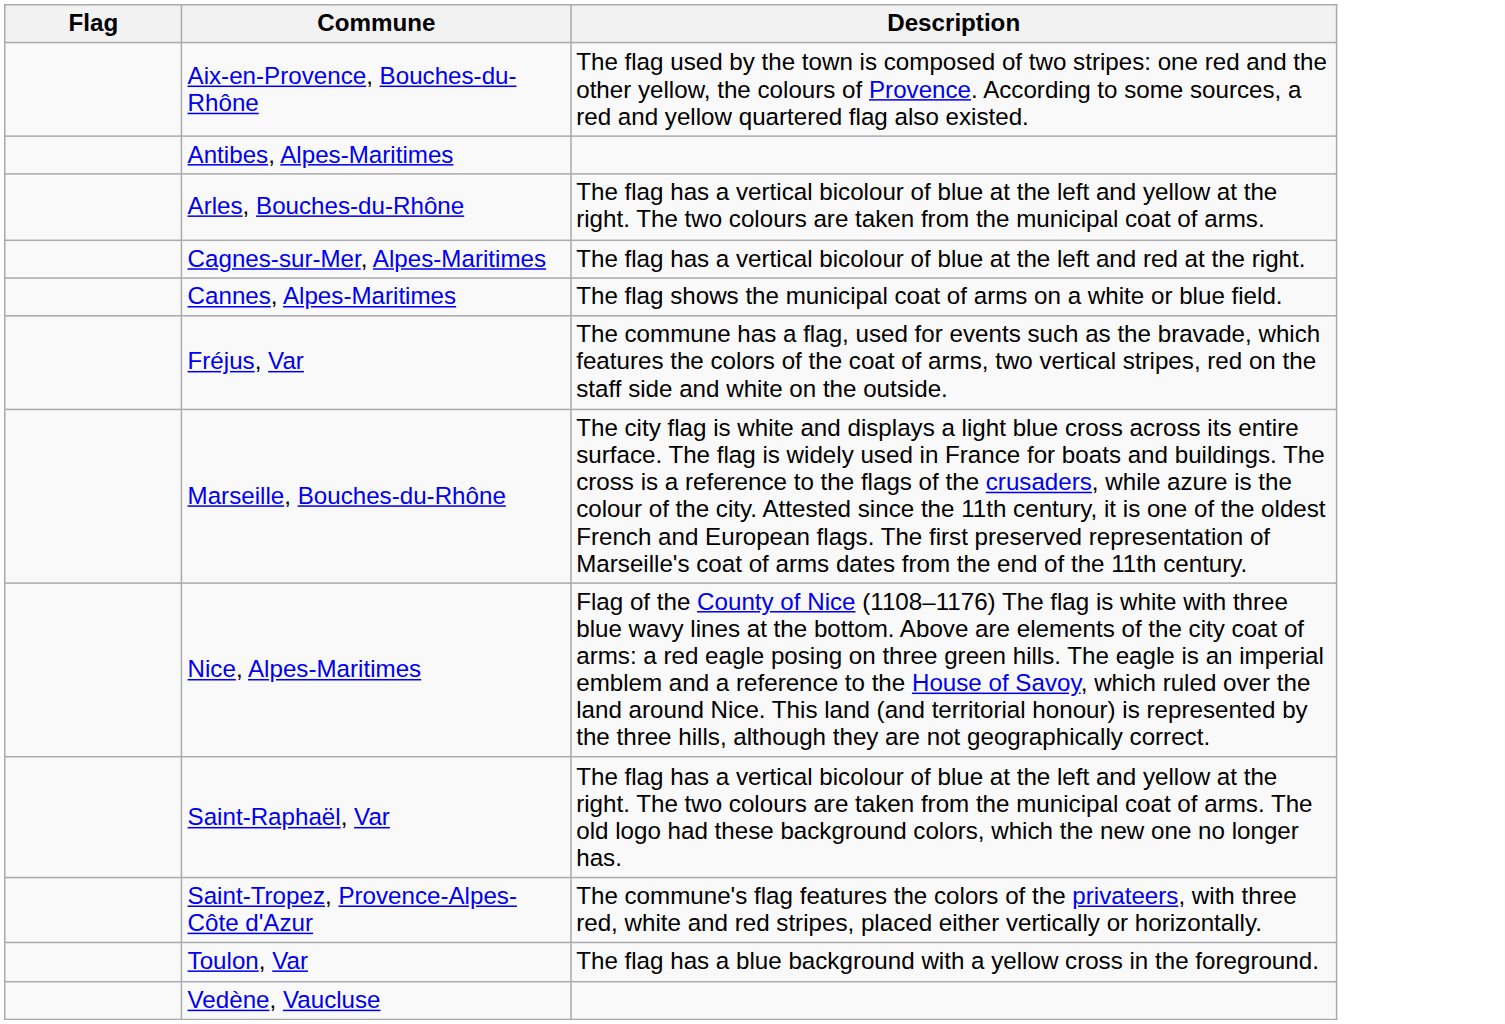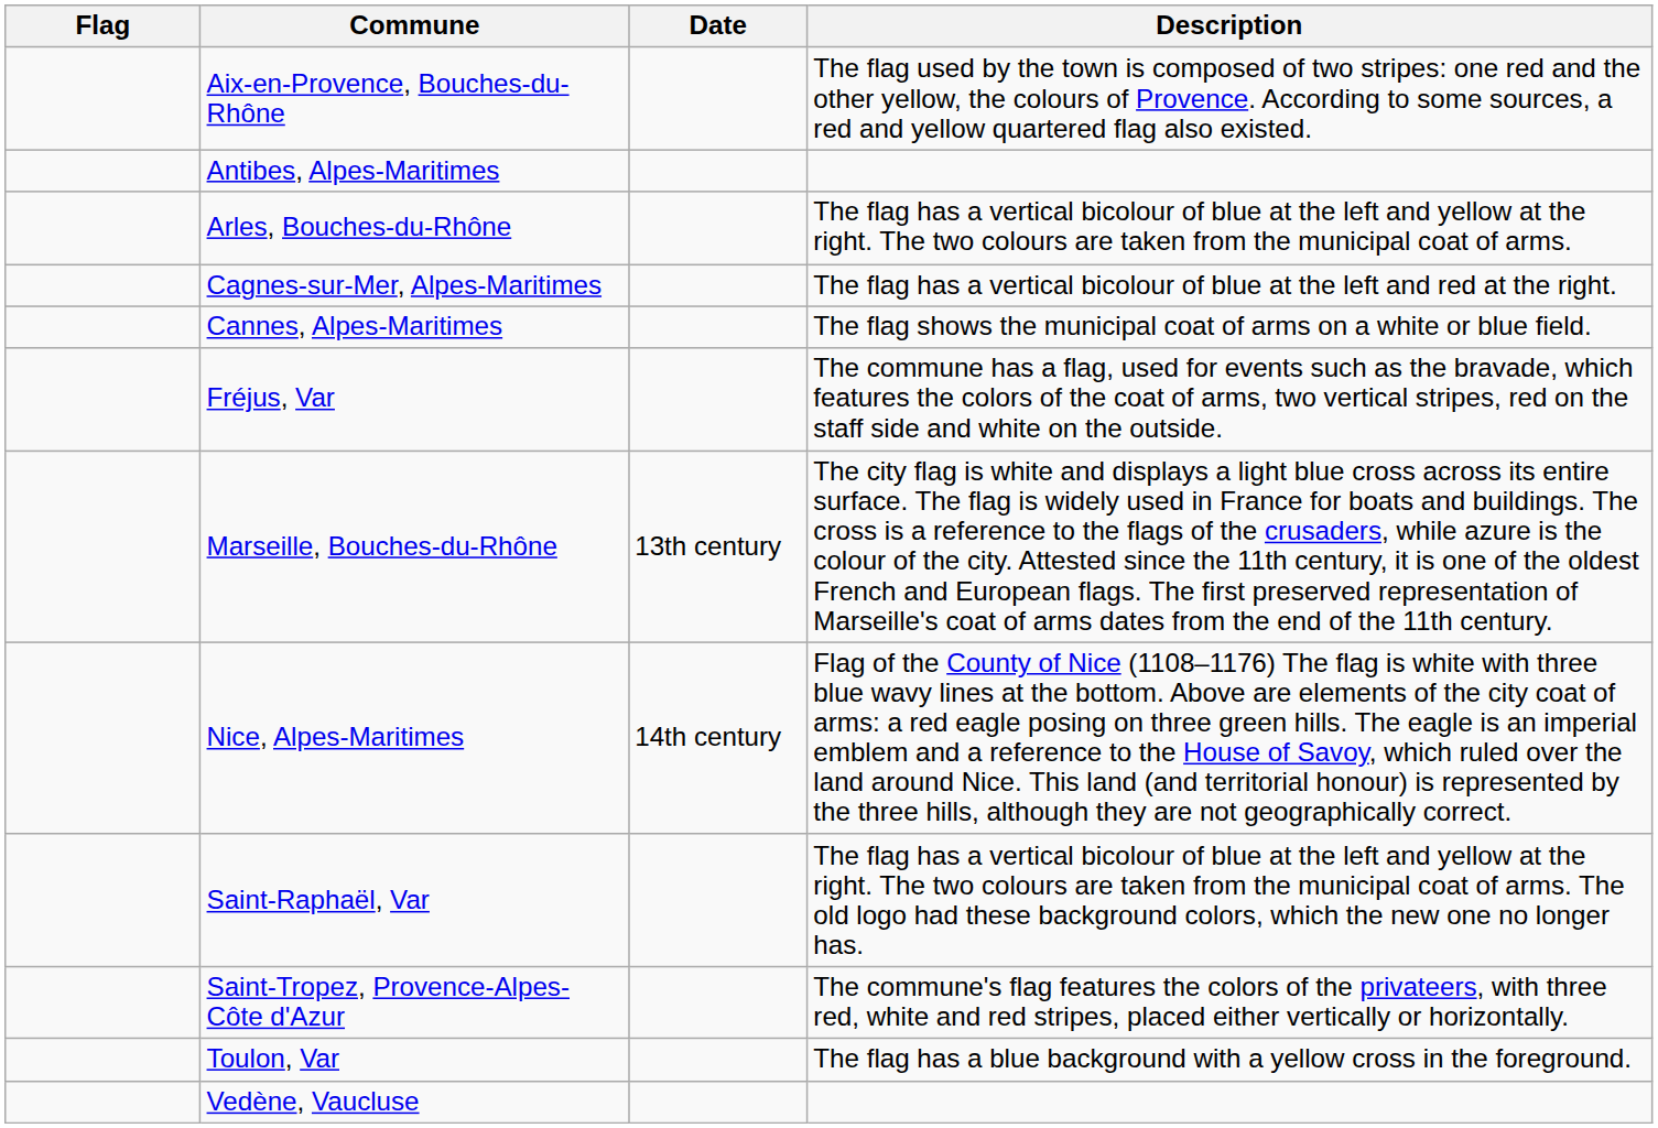+ column: Date | 13th century | 14th century
